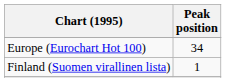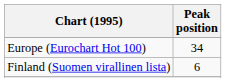Finland (Suomen virallinen lista) | Peak position: 1 -> 6
